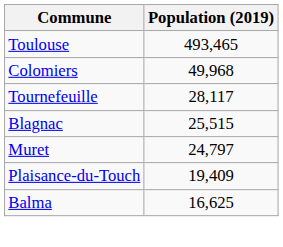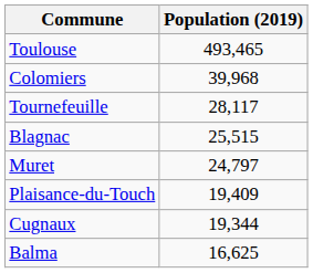Colomiers | Population (2019): 49,968 -> 39,968
+ row: Cugnaux | 19,344
